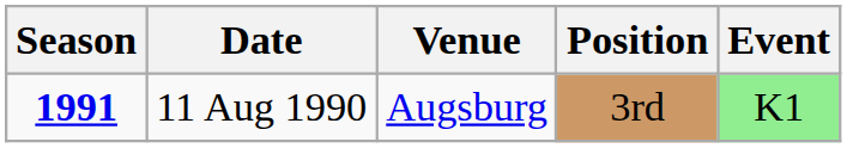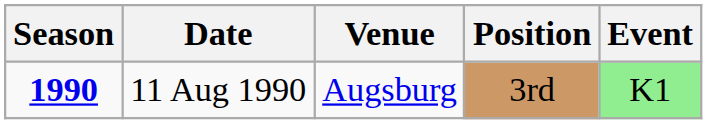11 Aug 1990 | Season: 1991 -> 1990
